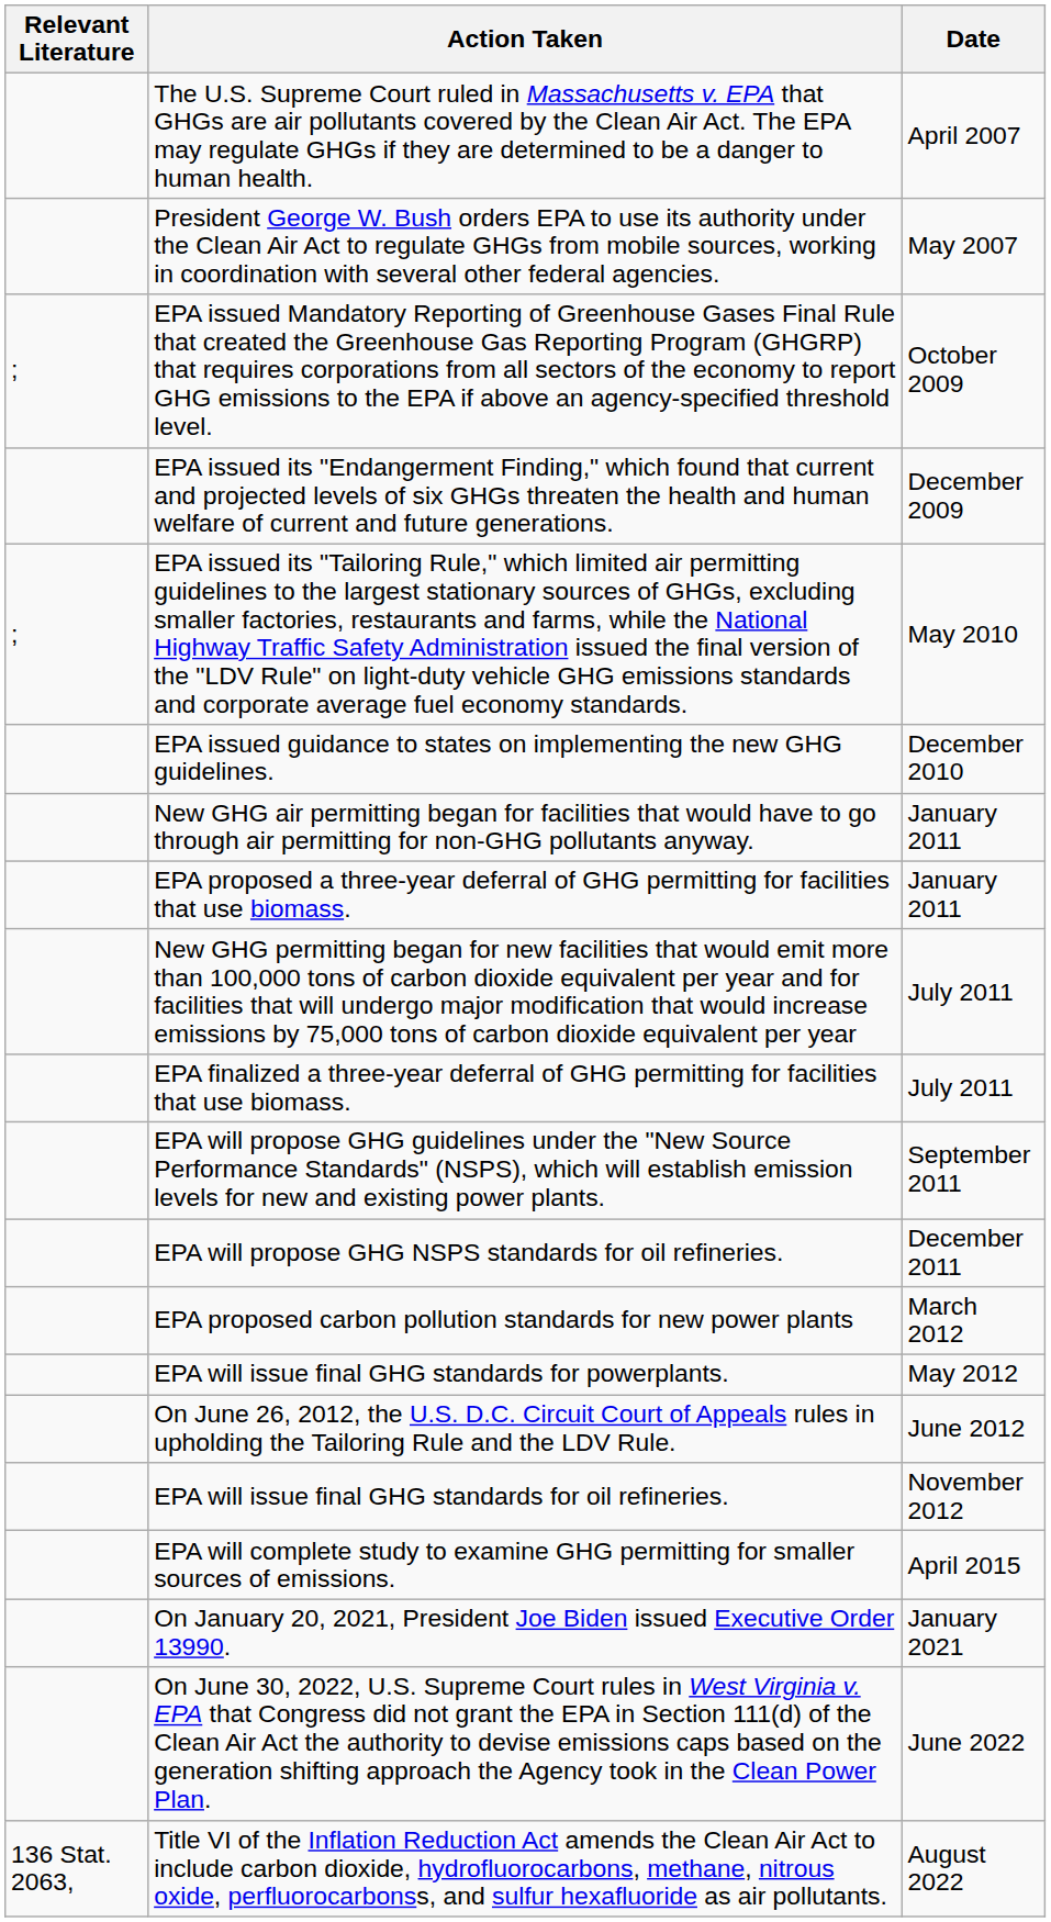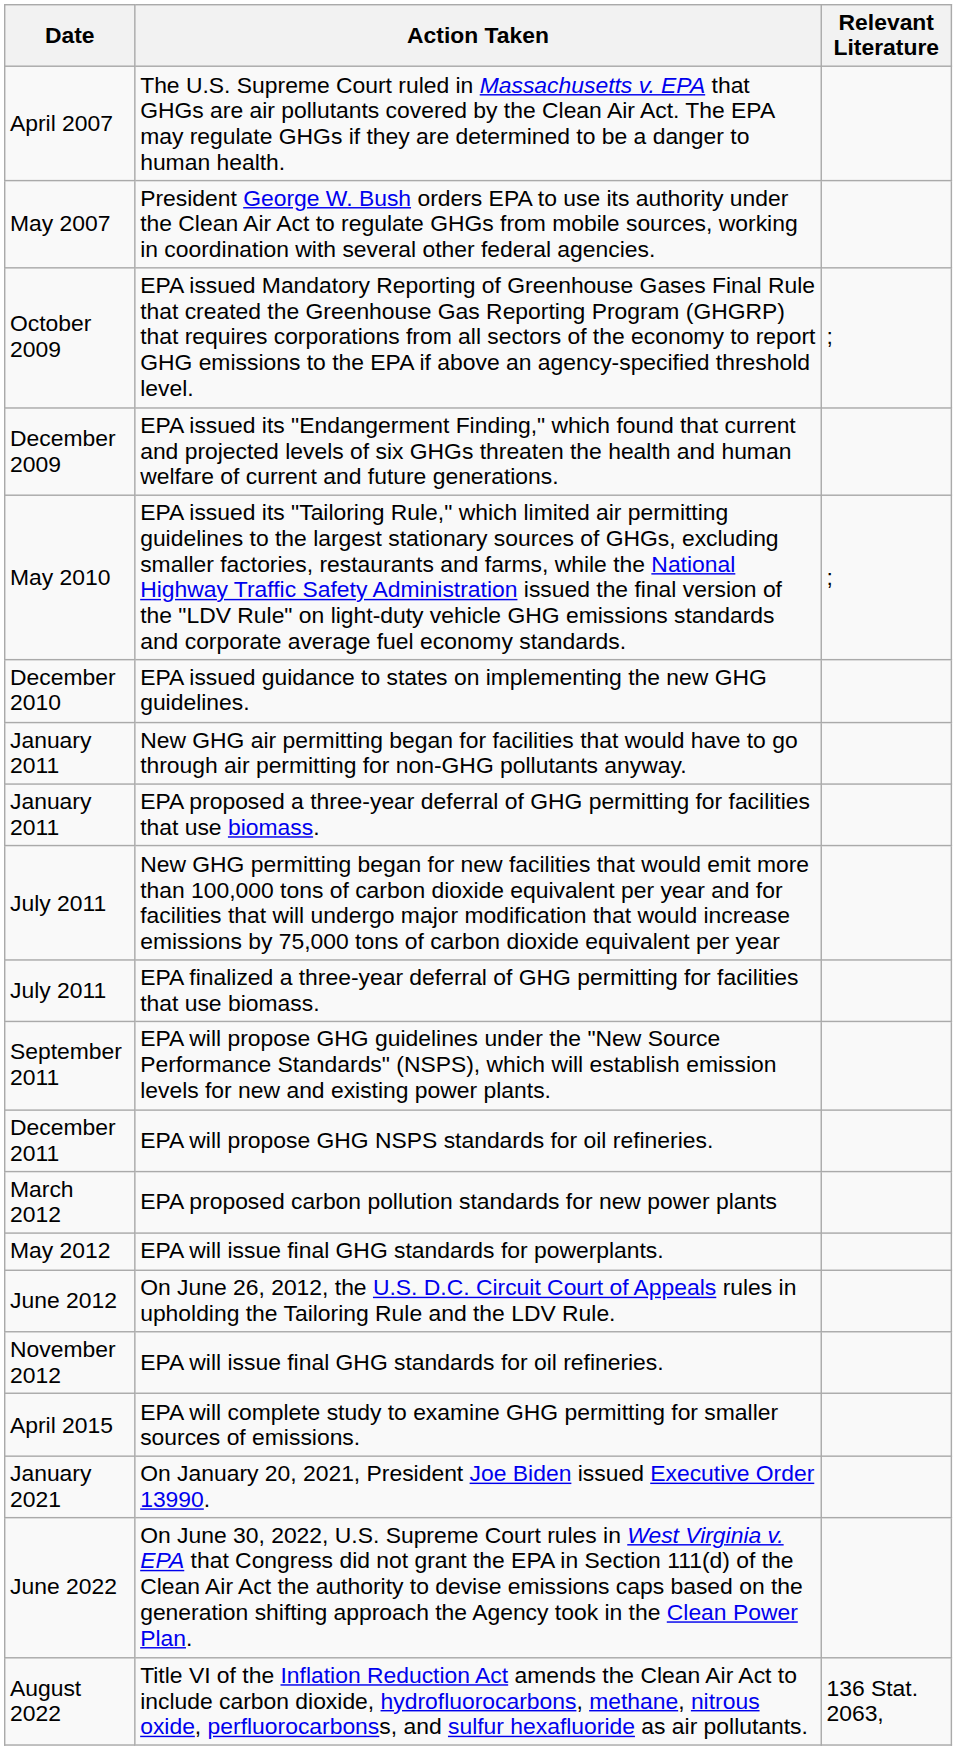columns swapped: Date <-> Relevant Literature
